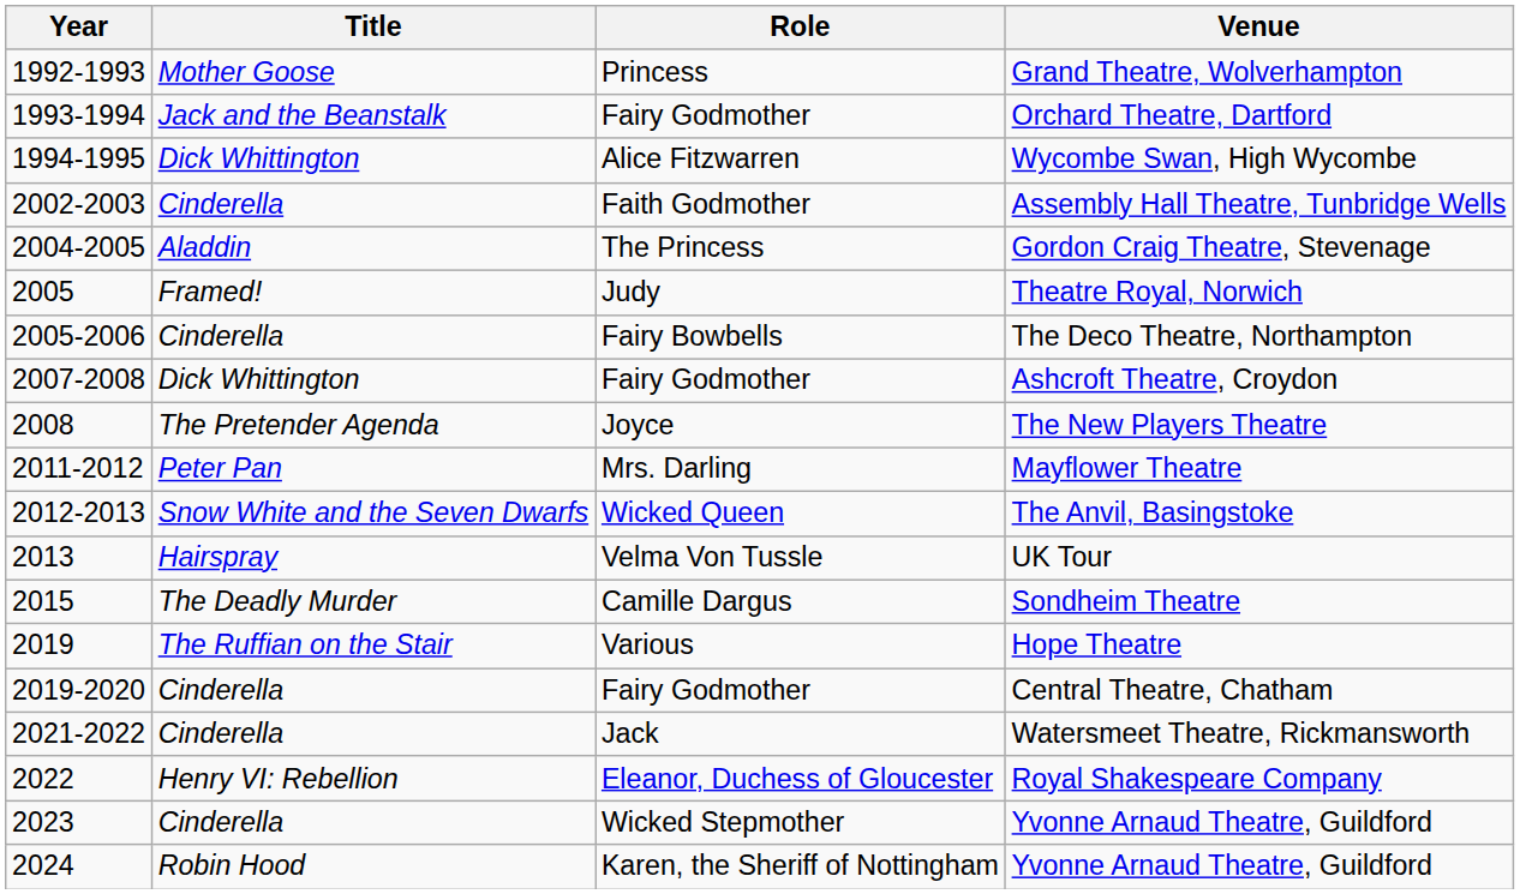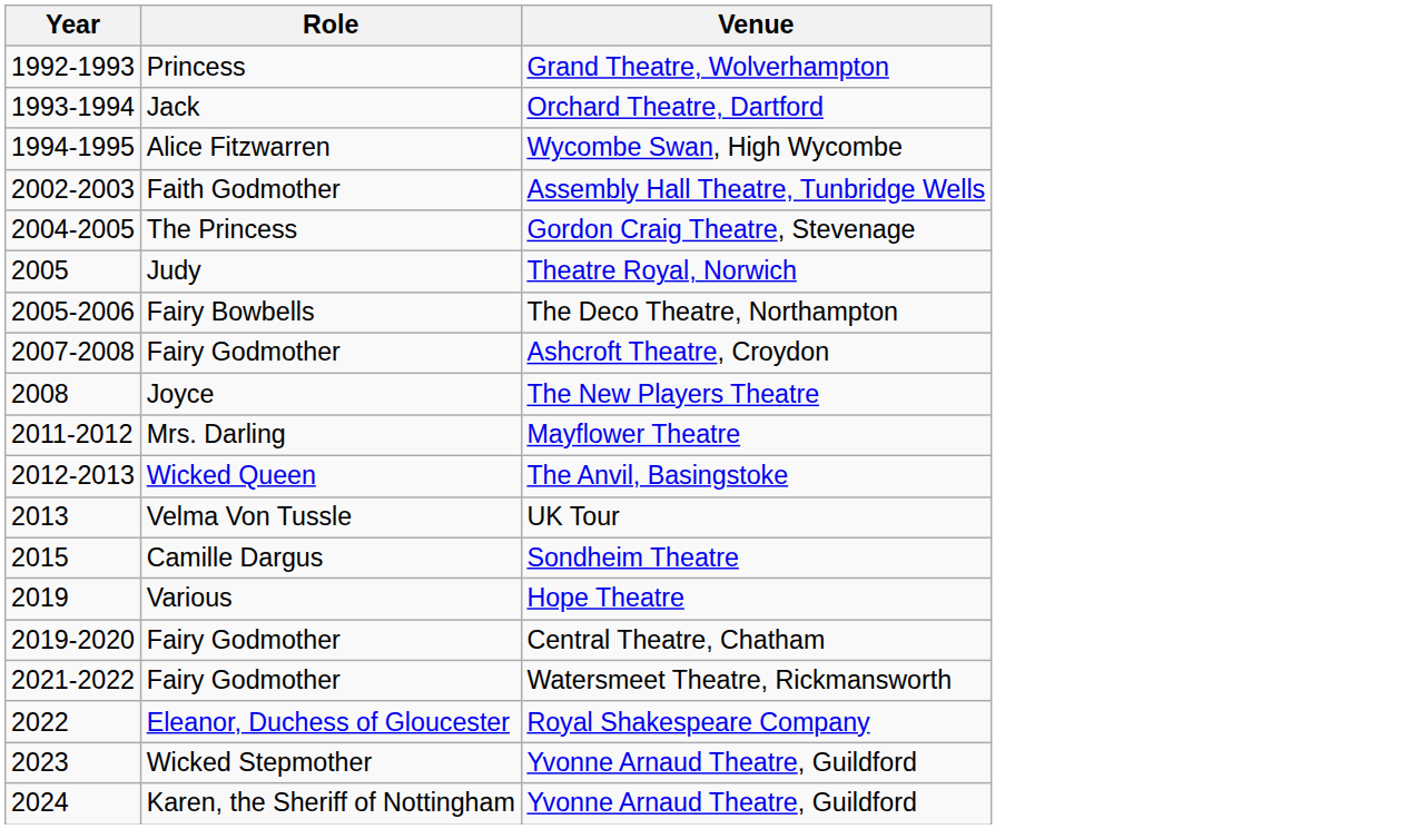- column: Title | Mother Goose | Jack and the Beanstalk | Dick Whittington | Cinderella | Aladdin | Framed! | Cinderella | Dick Whittington | The Pretender Agenda | Peter Pan | Snow White and the Seven Dwarfs | Hairspray | The Deadly Murder | The Ruffian on the Stair | Cinderella | Cinderella | Henry VI: Rebellion | Cinderella | Robin Hood
Orchard Theatre, Dartford | Role: Fairy Godmother -> Jack
Watersmeet Theatre, Rickmansworth | Role: Jack -> Fairy Godmother
